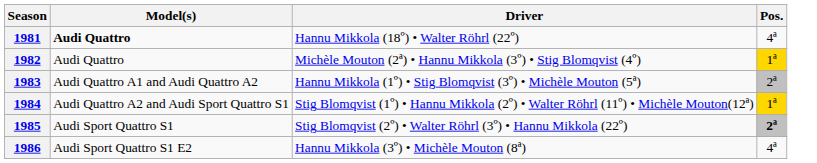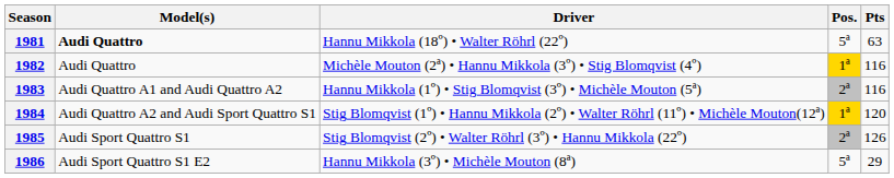+ column: Pts | 63 | 116 | 116 | 120 | 126 | 29
1981 | Pos.: 4ª -> 5ª
1985 | Pos.: bold -> normal
1986 | Pos.: 4ª -> 5ª
